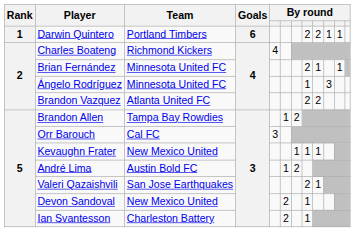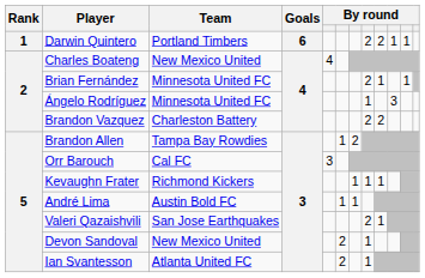Charles Boateng | Team: Richmond Kickers -> New Mexico United
Brandon Vazquez | Team: Atlanta United FC -> Charleston Battery
Kevaughn Frater | Team: New Mexico United -> Richmond Kickers
André Lima | column 7: 2 -> 1
Ian Svantesson | Team: Charleston Battery -> Atlanta United FC
